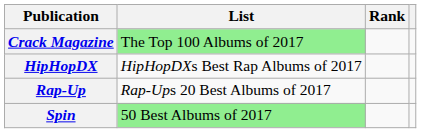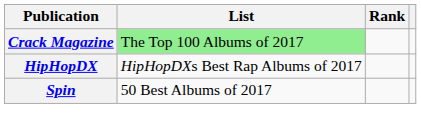- row: Rap-Up | Rap-Ups 20 Best Albums of 2017
Spin | List: lightgreen background -> no background
